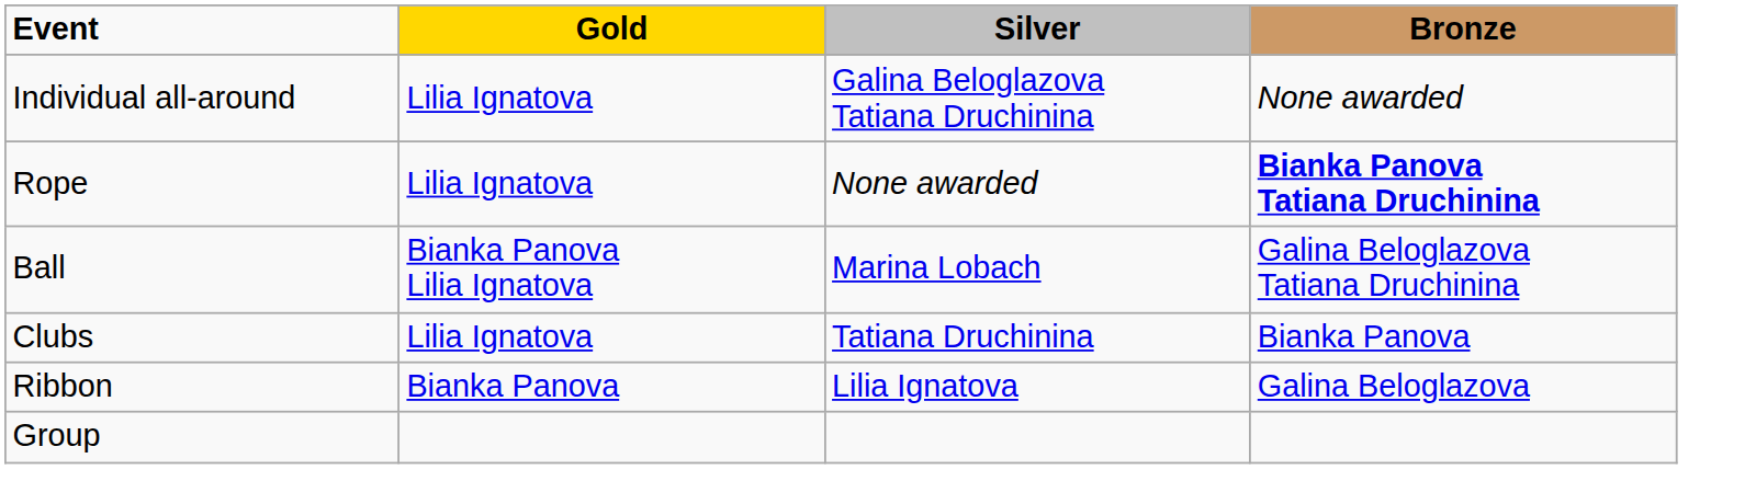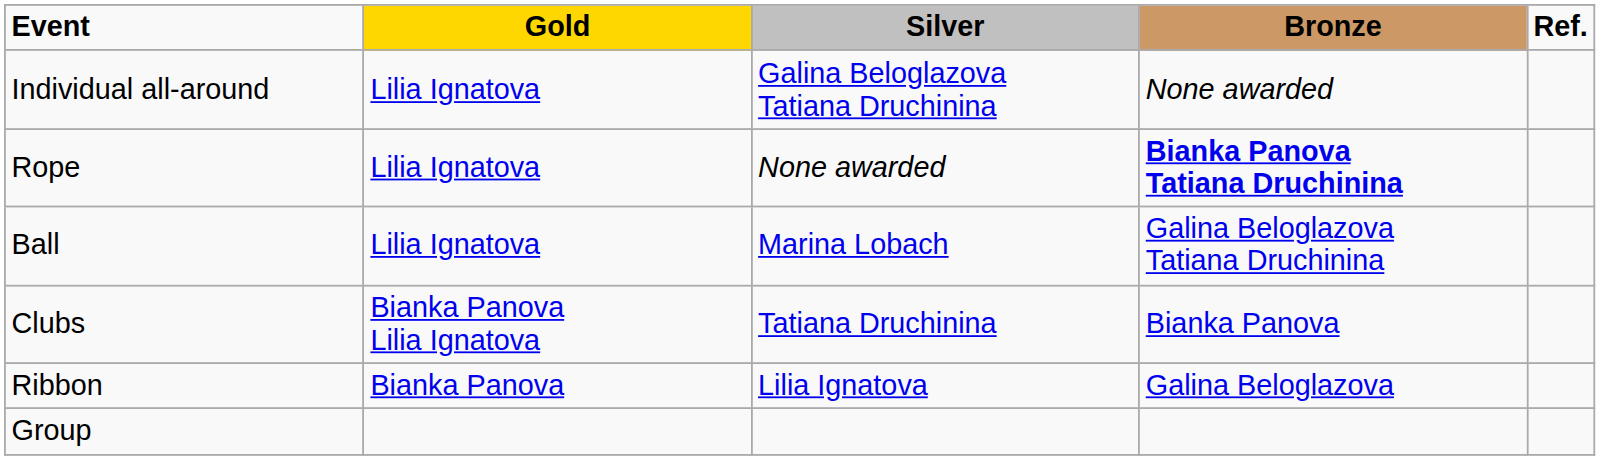+ column: Ref.
Ball | Gold: Bianka Panova Lilia Ignatova -> Lilia Ignatova
Clubs | Gold: Lilia Ignatova -> Bianka Panova Lilia Ignatova
